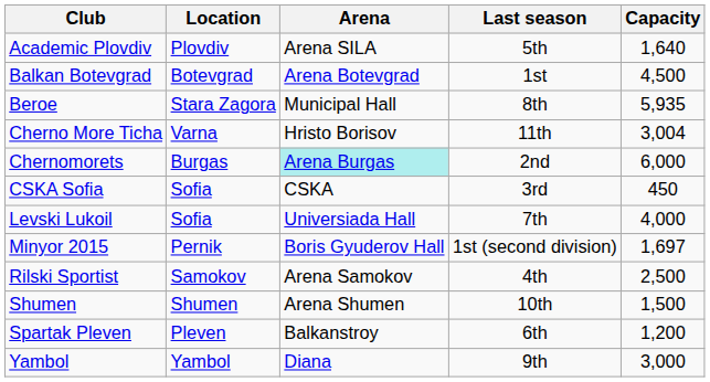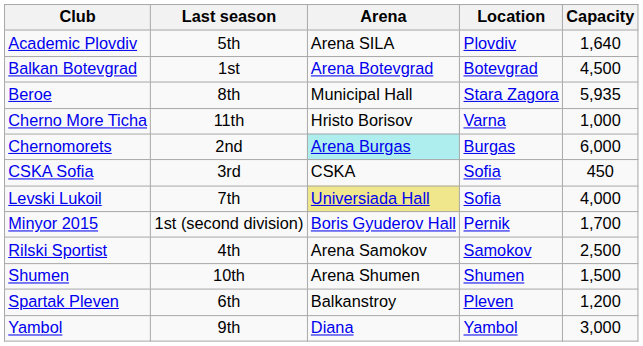columns swapped: Last season <-> Location
Cherno More Ticha | Capacity: 3,004 -> 1,000
Levski Lukoil | Arena: no background -> khaki background
Minyor 2015 | Capacity: 1,697 -> 1,700
